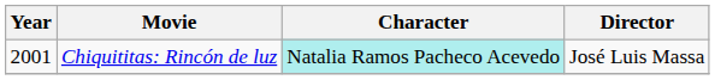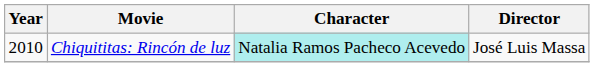Chiquititas: Rincón de luz | Year: 2001 -> 2010
